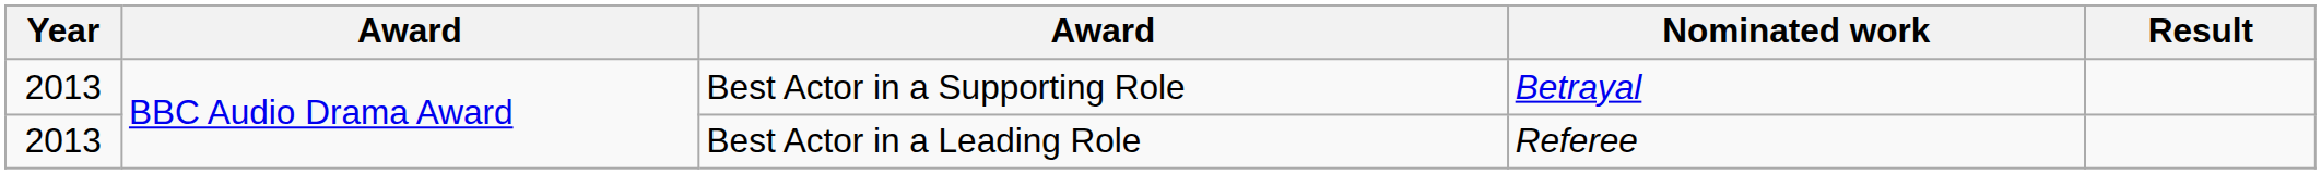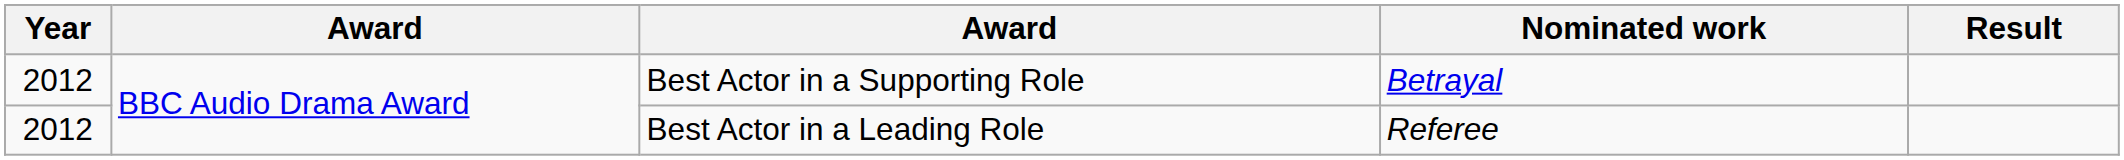Best Actor in a Supporting Role | Year: 2013 -> 2012
Best Actor in a Leading Role | Year: 2013 -> 2012
